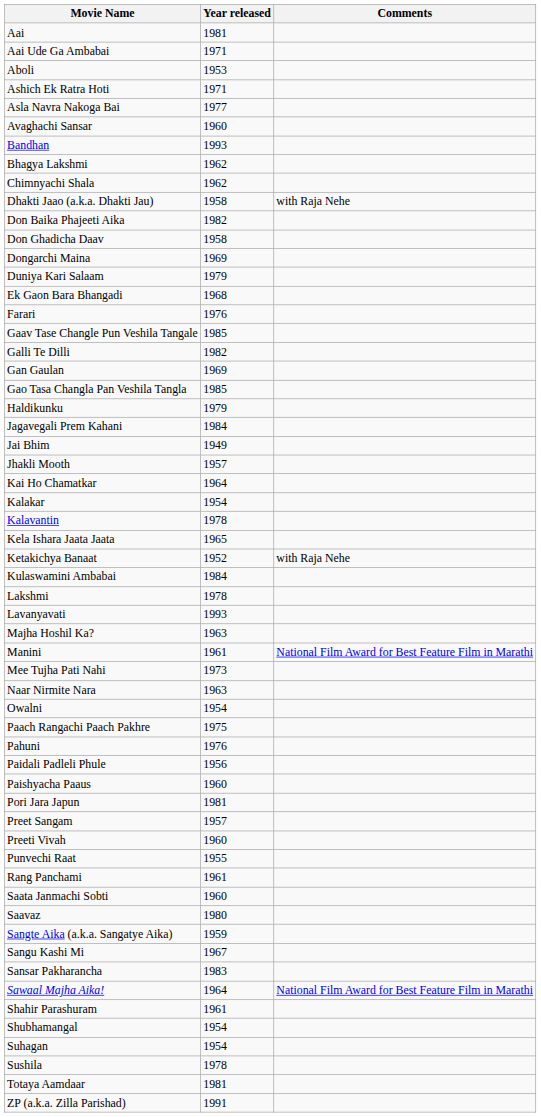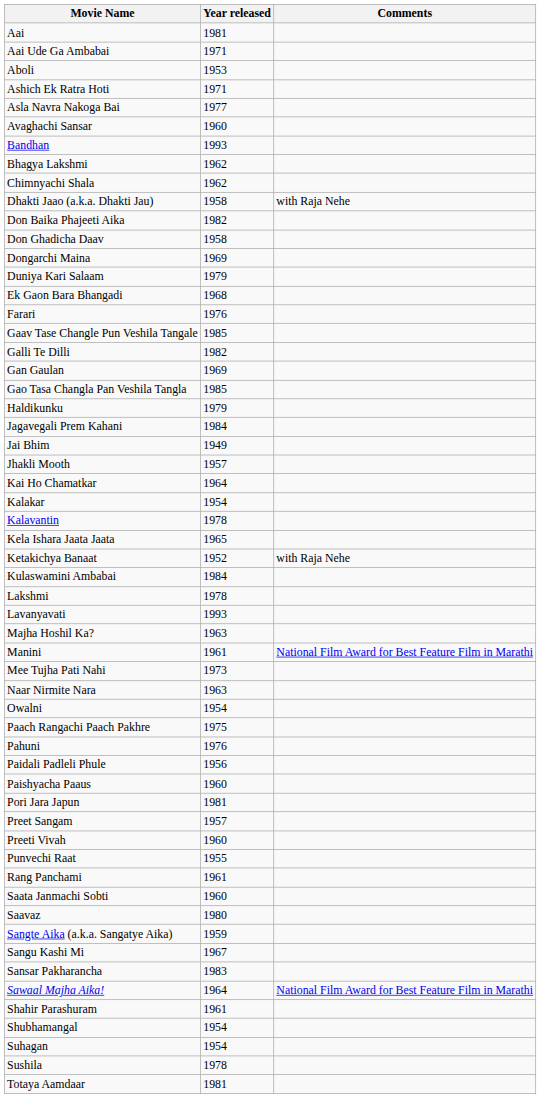- row: ZP (a.k.a. Zilla Parishad) | 1991
